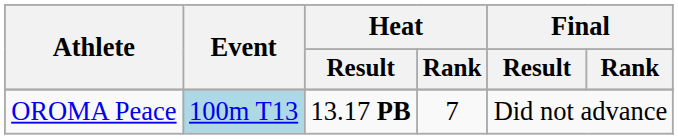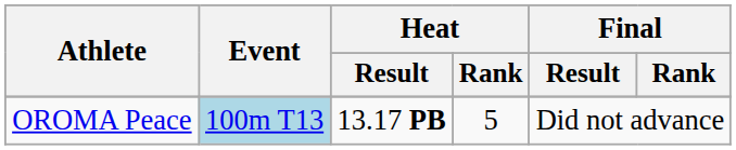OROMA Peace | Heat / Rank: 7 -> 5
